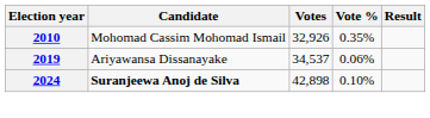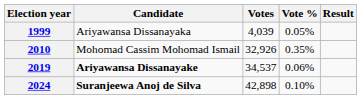+ row: 1999 | Ariyawansa Dissanayaka | 4,039 | 0.05%
2019 | Candidate: normal -> bold
